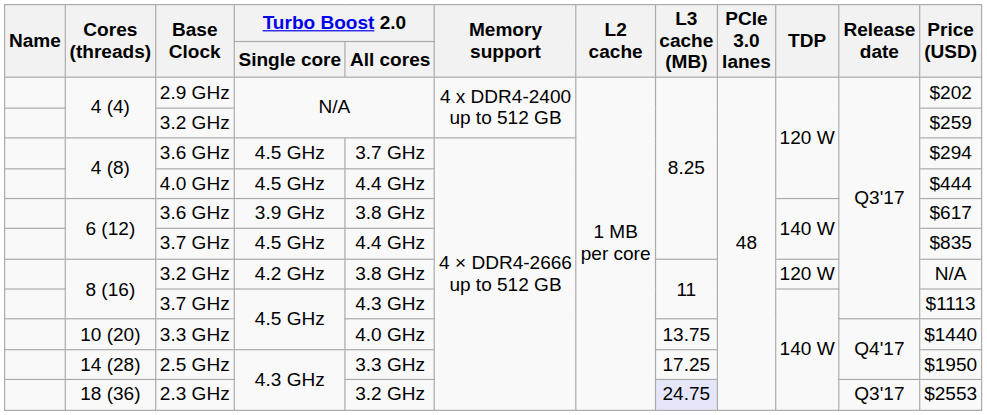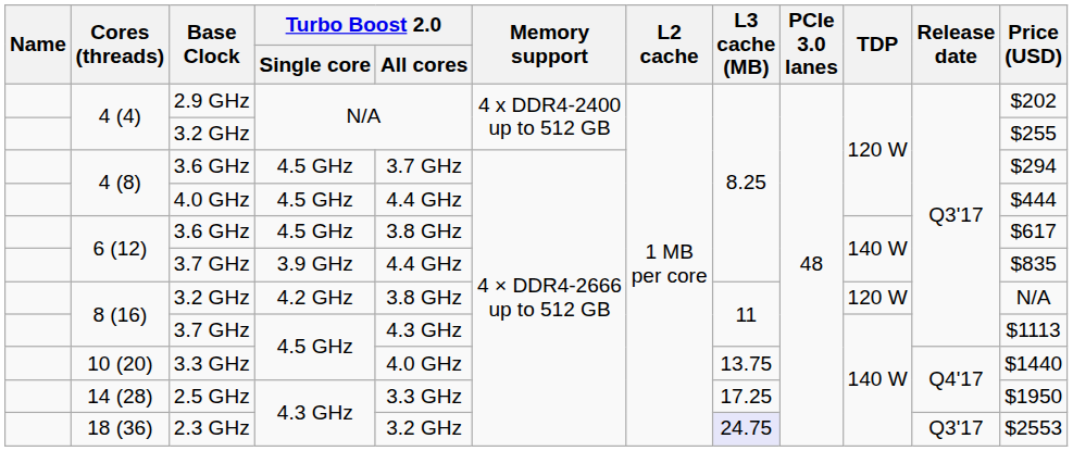4 (4) / 3.2 GHz | Price (USD): $259 -> $255
6 (12) / 3.6 GHz | Turbo Boost 2.0 / Single core: 3.9 GHz -> 4.5 GHz
6 (12) / 3.7 GHz | Turbo Boost 2.0 / Single core: 4.5 GHz -> 3.9 GHz
